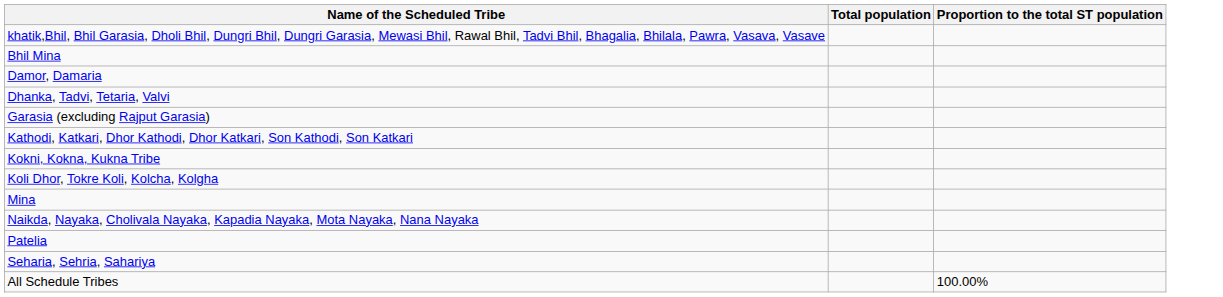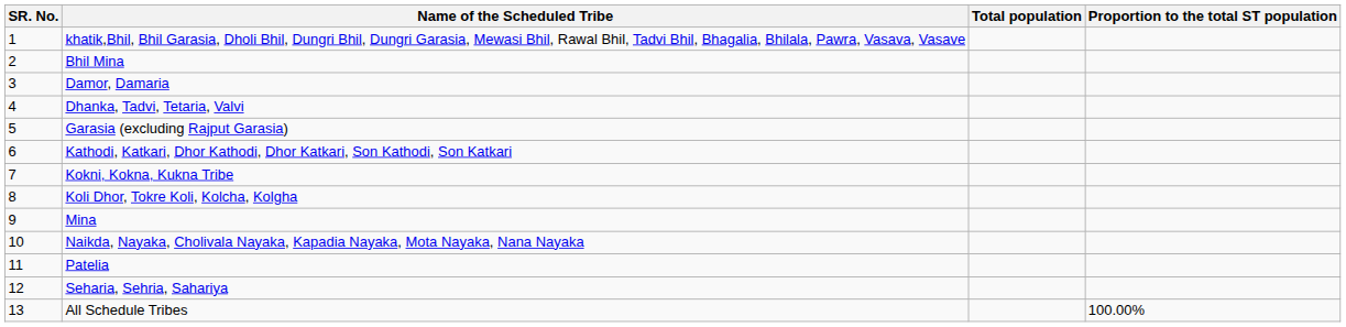+ column: SR. No. | 1 | 2 | 3 | 4 | 5 | 6 | 7 | 8 | 9 | 10 | 11 | 12 | 13
